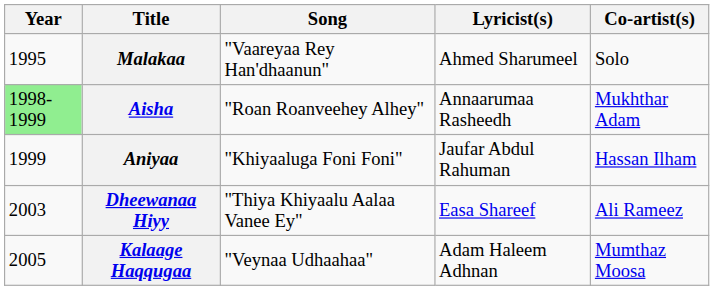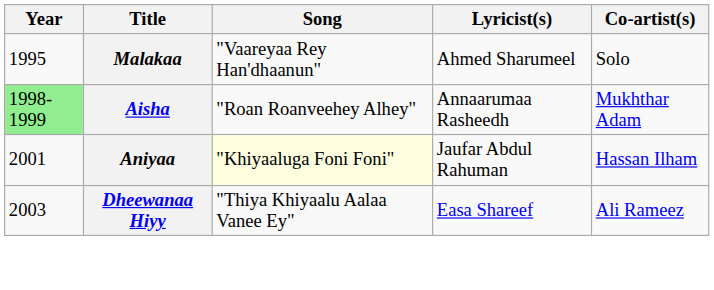Aniyaa | Year: 1999 -> 2001
Aniyaa | Song: no background -> lightyellow background
- row: 2005 | Kalaage Haqqugaa | "Veynaa Udhaahaa" | Adam Haleem Adhnan | Mumthaz Moosa
